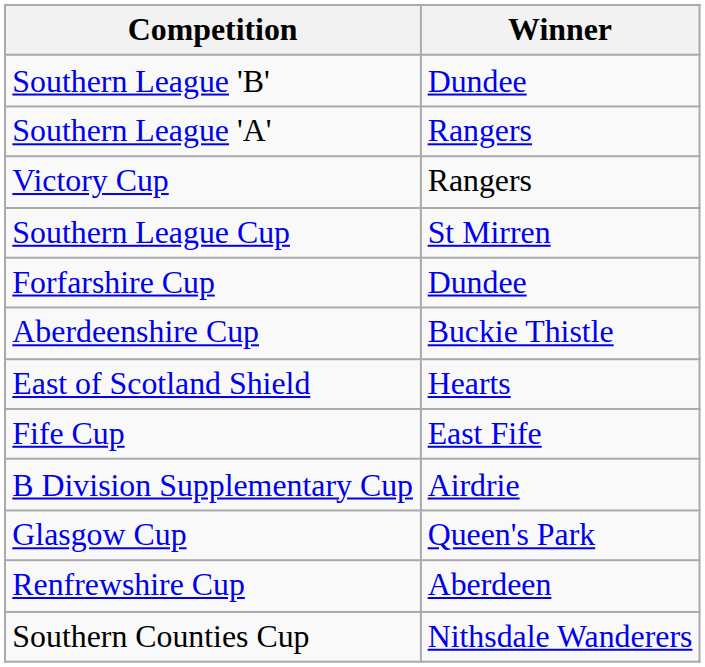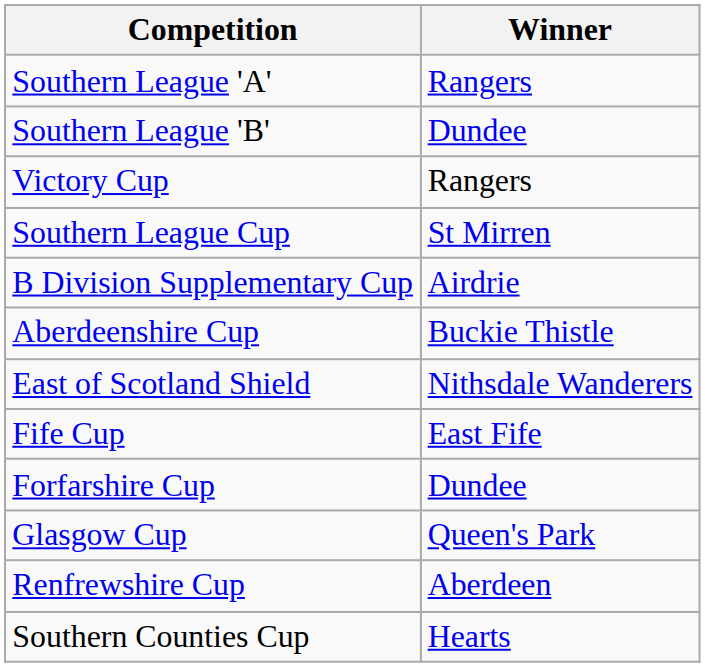rows swapped: Southern League 'A' <-> Southern League 'B'
rows swapped: B Division Supplementary Cup <-> Forfarshire Cup
East of Scotland Shield | Winner: Hearts -> Nithsdale Wanderers
Southern Counties Cup | Winner: Nithsdale Wanderers -> Hearts
